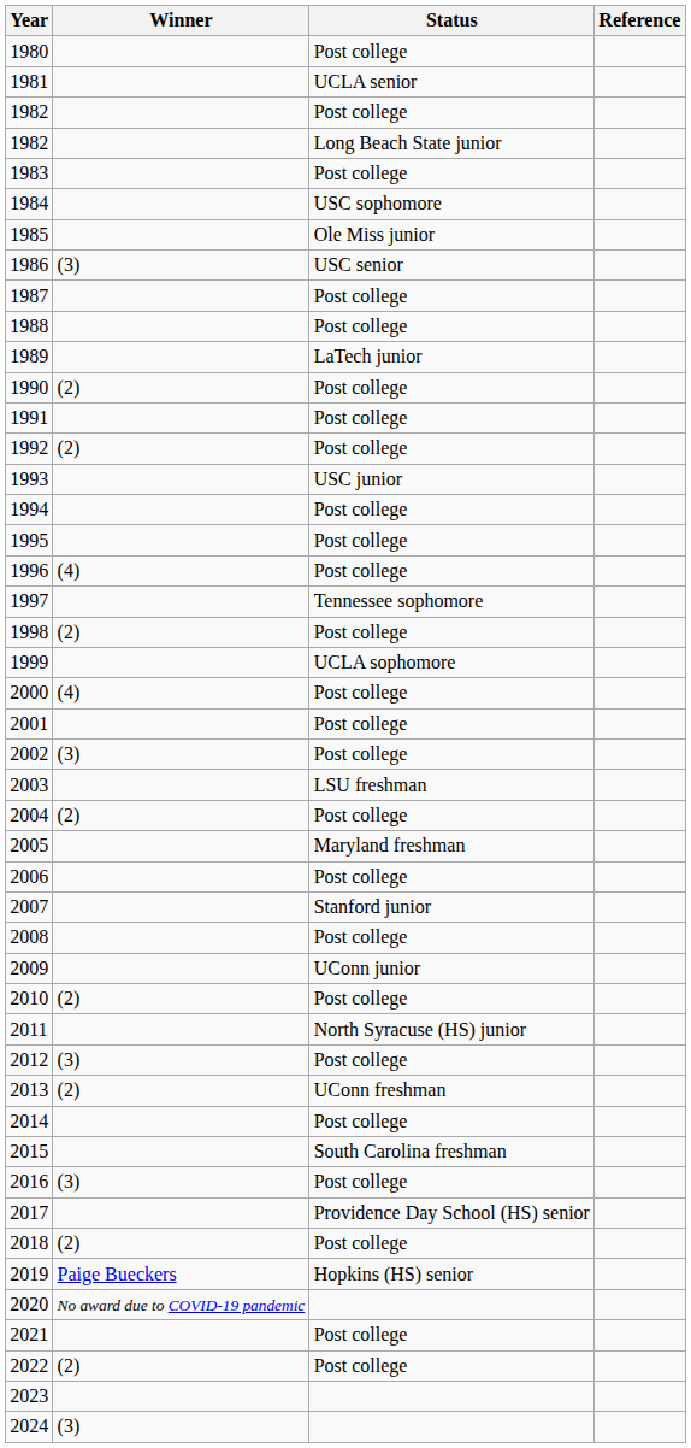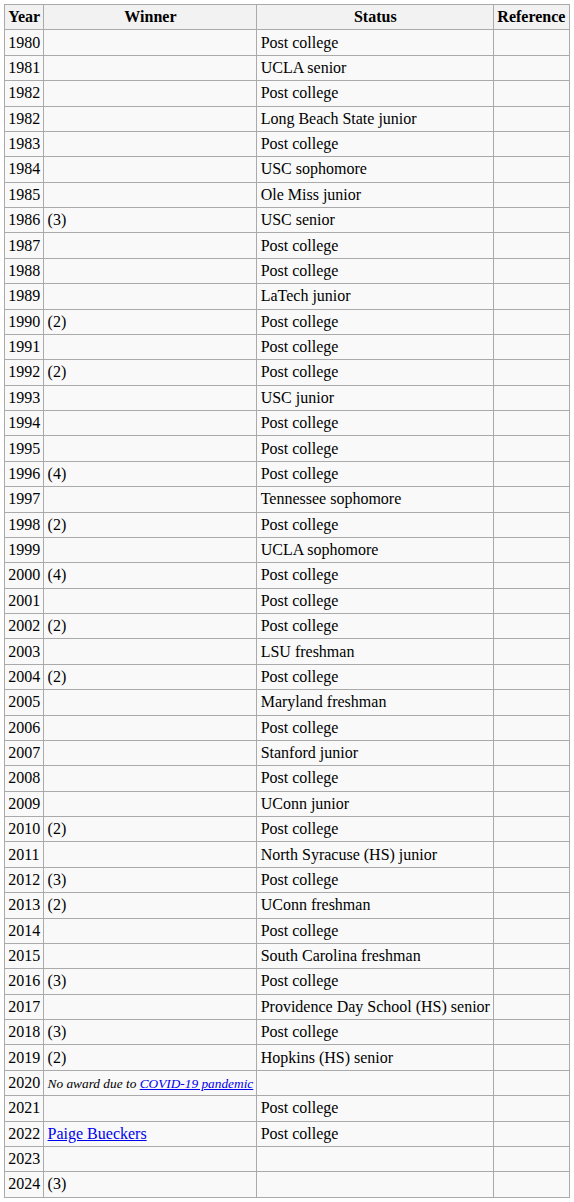2002 | Winner: (3) -> (2)
2018 | Winner: (2) -> (3)
2019 | Winner: Paige Bueckers -> (2)
2022 | Winner: (2) -> Paige Bueckers
